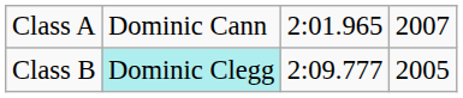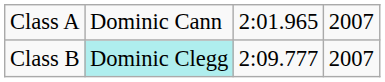Class B | column 4: 2005 -> 2007
